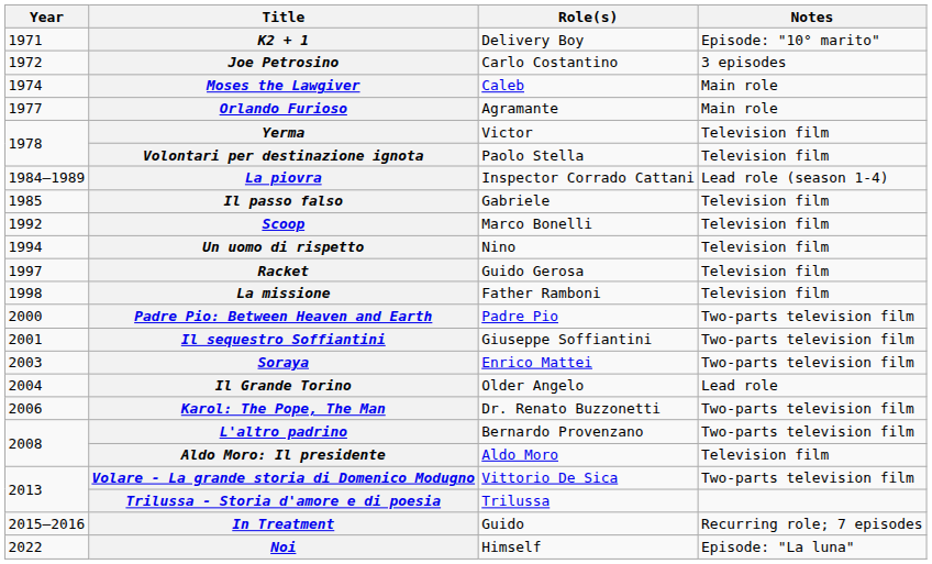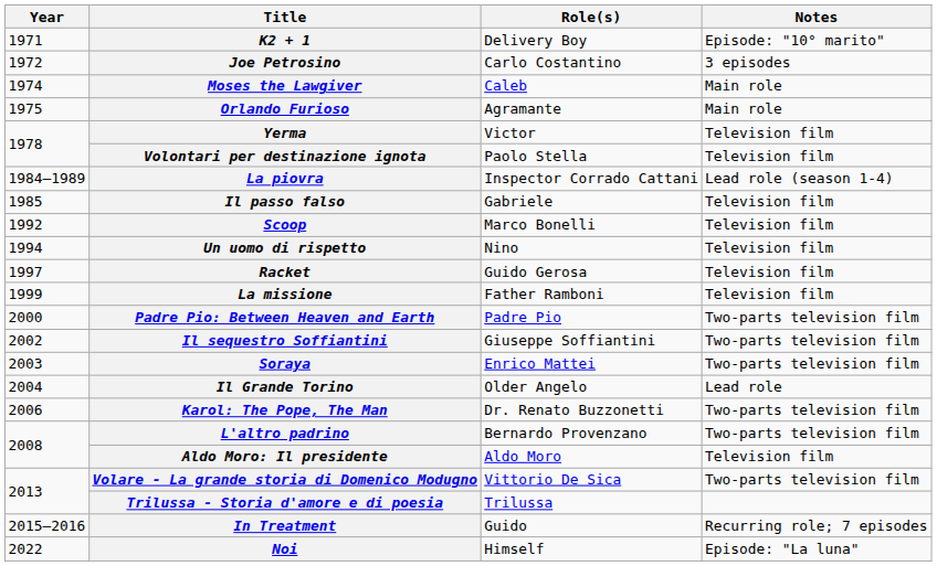Orlando Furioso | Year: 1977 -> 1975
La missione | Year: 1998 -> 1999
Il sequestro Soffiantini | Year: 2001 -> 2002
